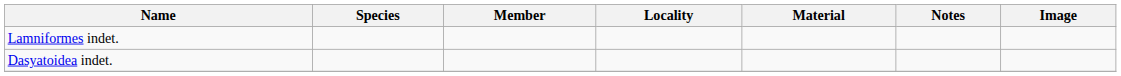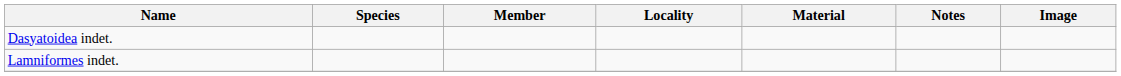rows swapped: Dasyatoidea indet. <-> Lamniformes indet.
